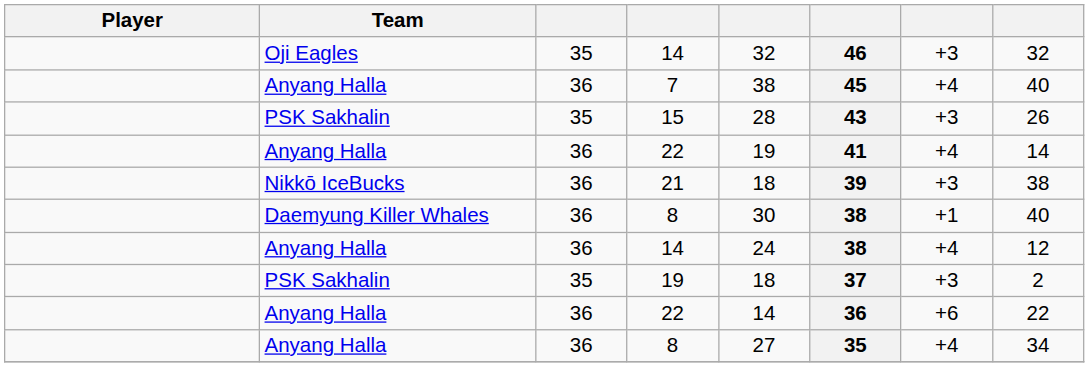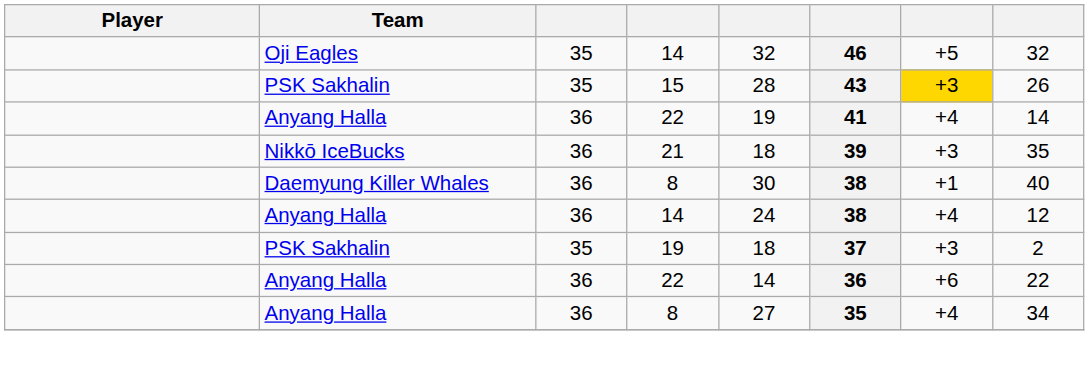Oji Eagles / 14 | column 7: +3 -> +5
- row: Anyang Halla | 36 | 7 | 38 | 45 | +4 | 40
15 | column 7: no background -> gold background
21 | column 8: 38 -> 35
